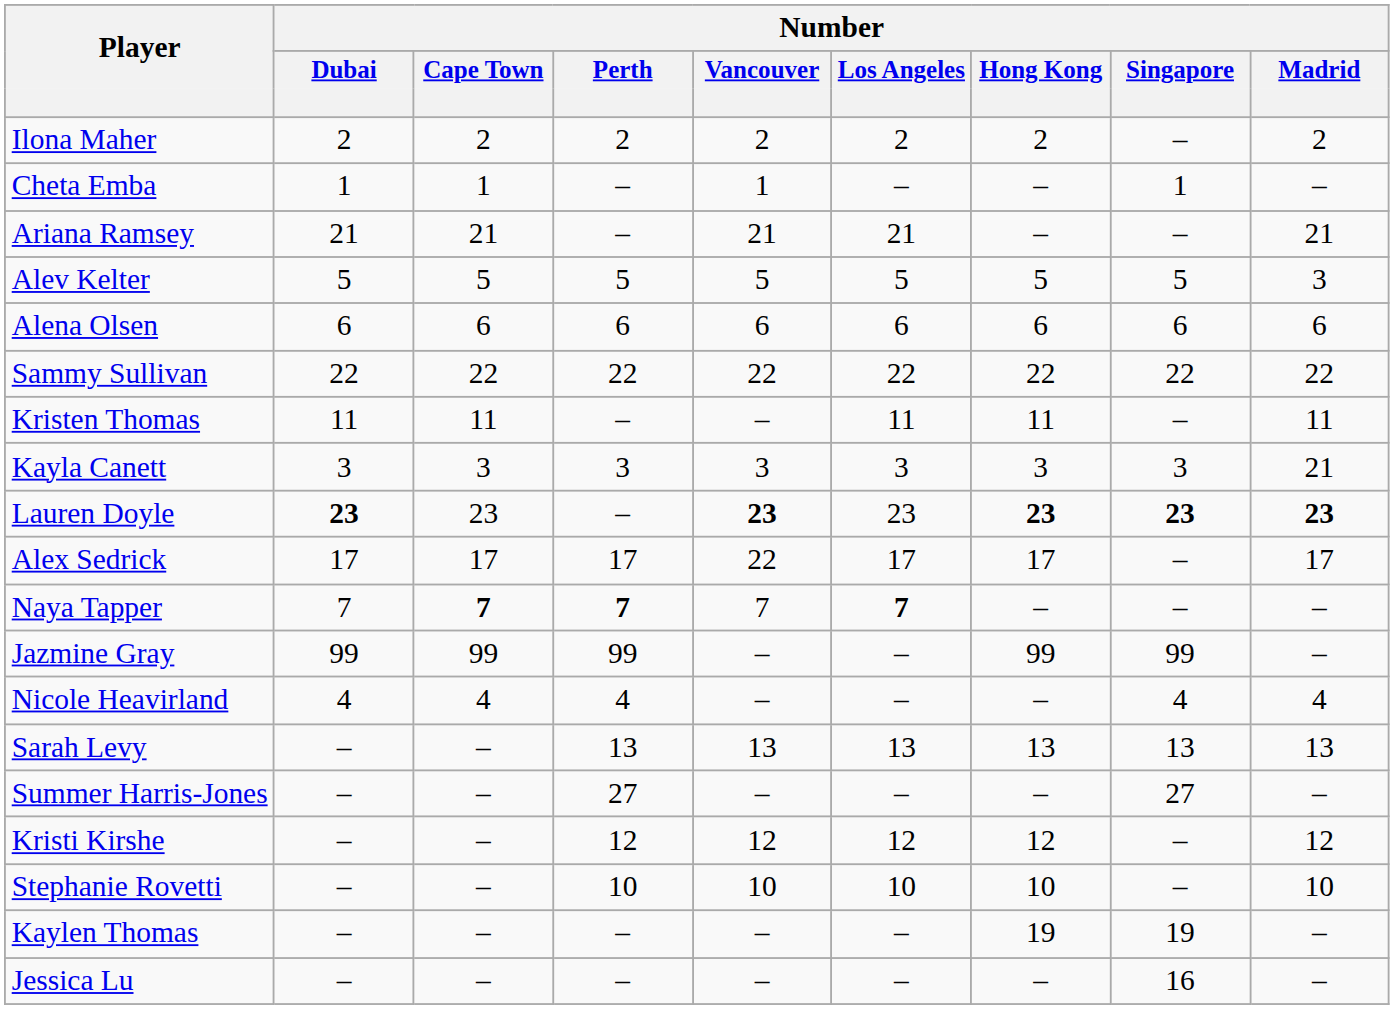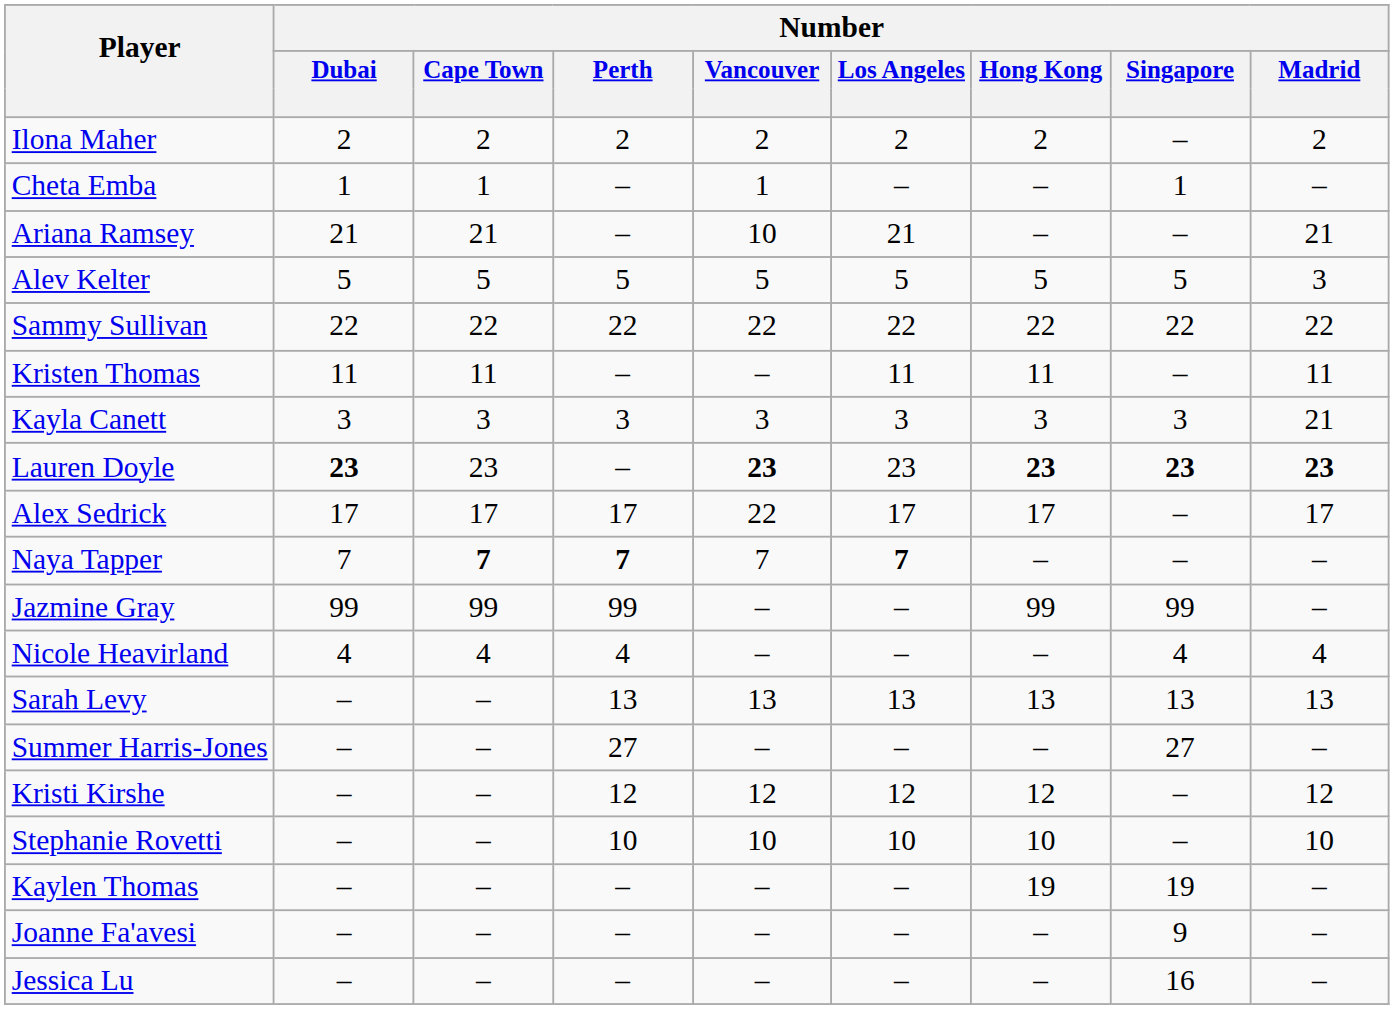Ariana Ramsey | Number / Vancouver: 21 -> 10
- row: Alena Olsen | 6 | 6 | 6 | 6 | 6 | 6 | 6 | 6
+ row: Joanne Fa'avesi | – | – | – | – | – | – | 9 | –
